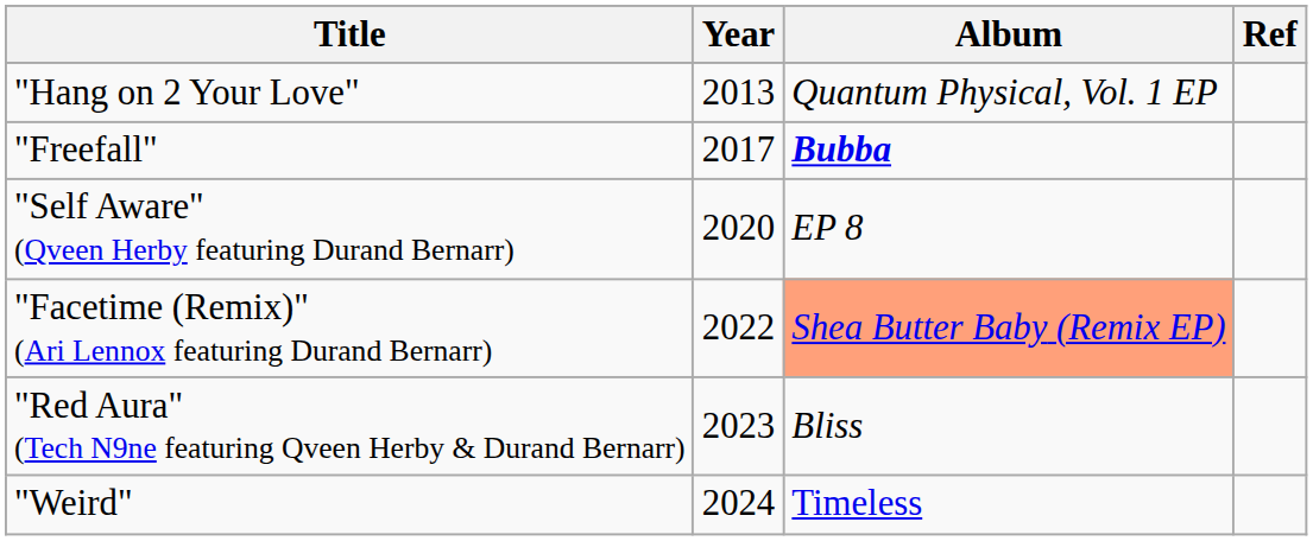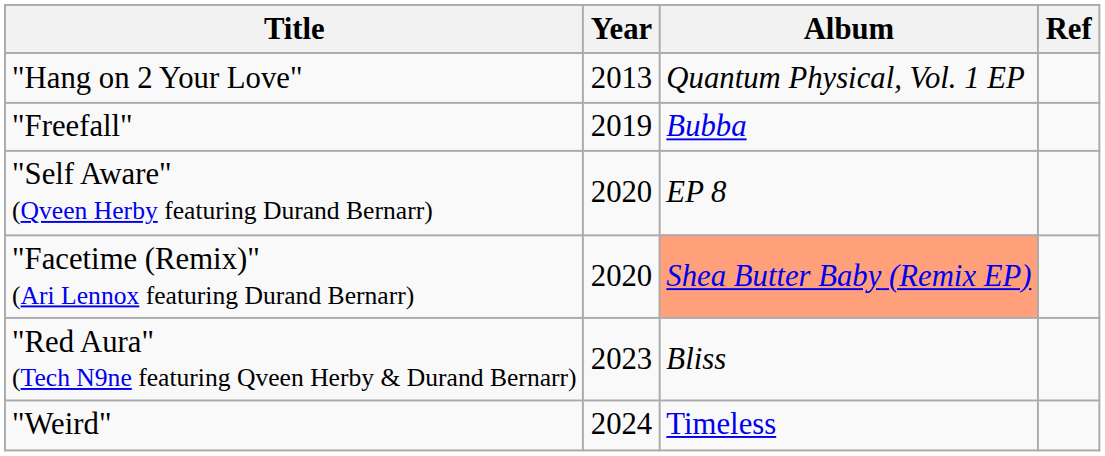"Freefall" | Year: 2017 -> 2019
"Freefall" | Album: bold -> normal
"Facetime (Remix)" (Ari Lennox featuring Durand Bernarr) | Year: 2022 -> 2020
